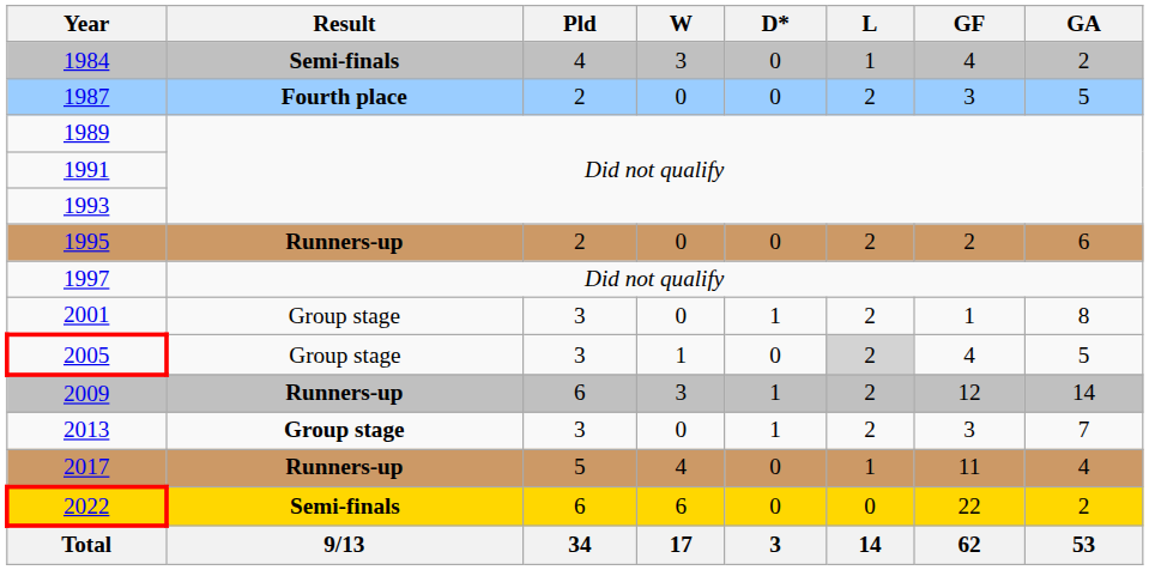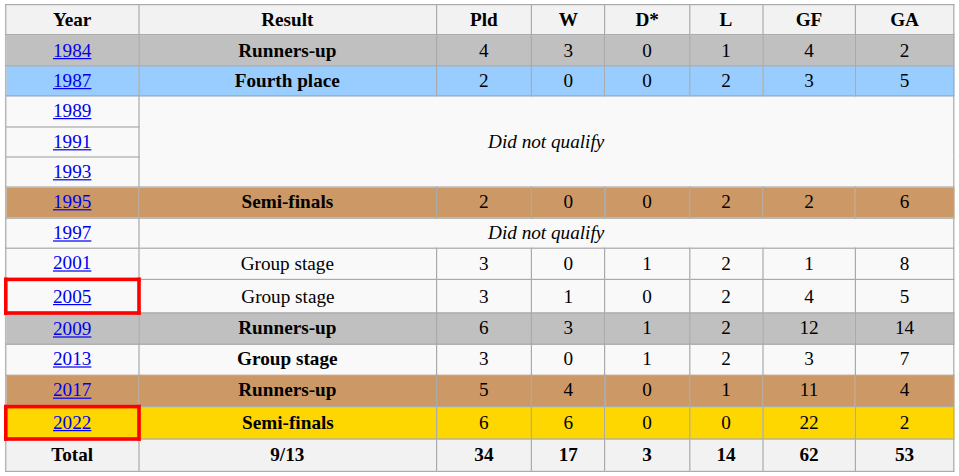1984 | Result: Semi-finals -> Runners-up
1995 | Result: Runners-up -> Semi-finals
2005 | L: lightgrey background -> no background
